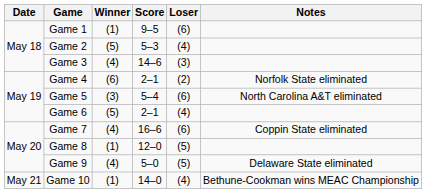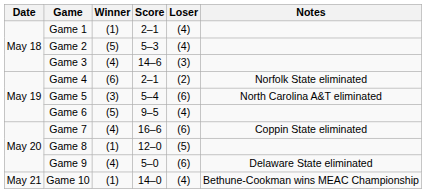Game 1 | Score: 9–5 -> 2–1
Game 1 | Loser: (6) -> (4)
Game 6 | Score: 2–1 -> 9–5
Game 9 | Loser: (5) -> (6)
